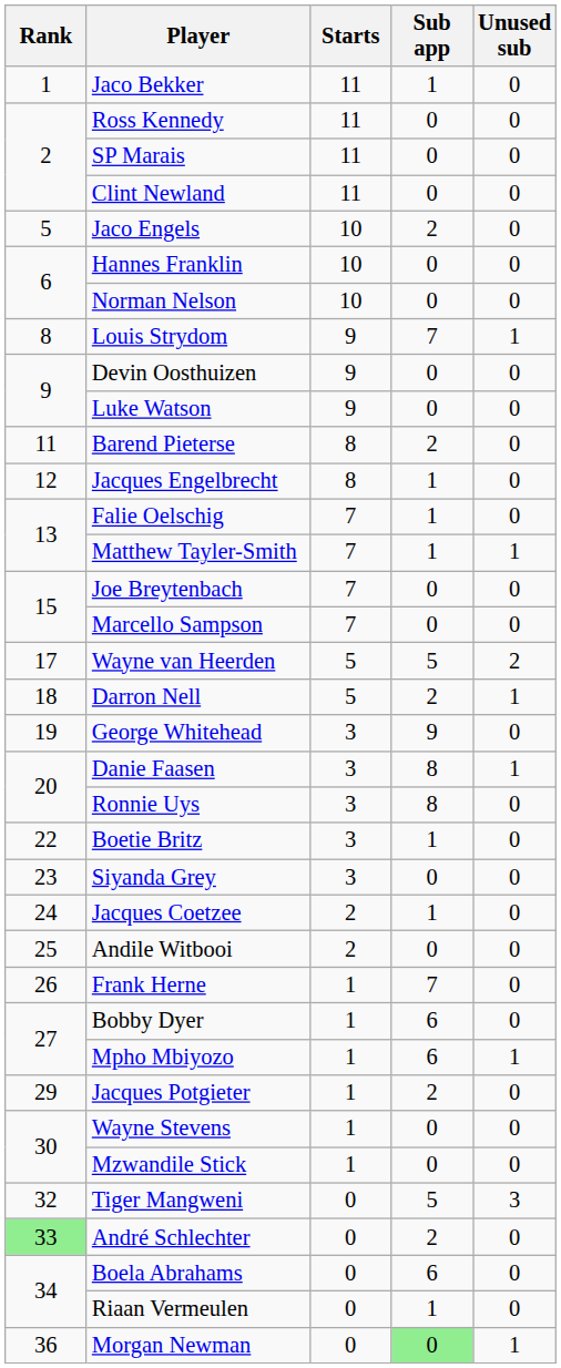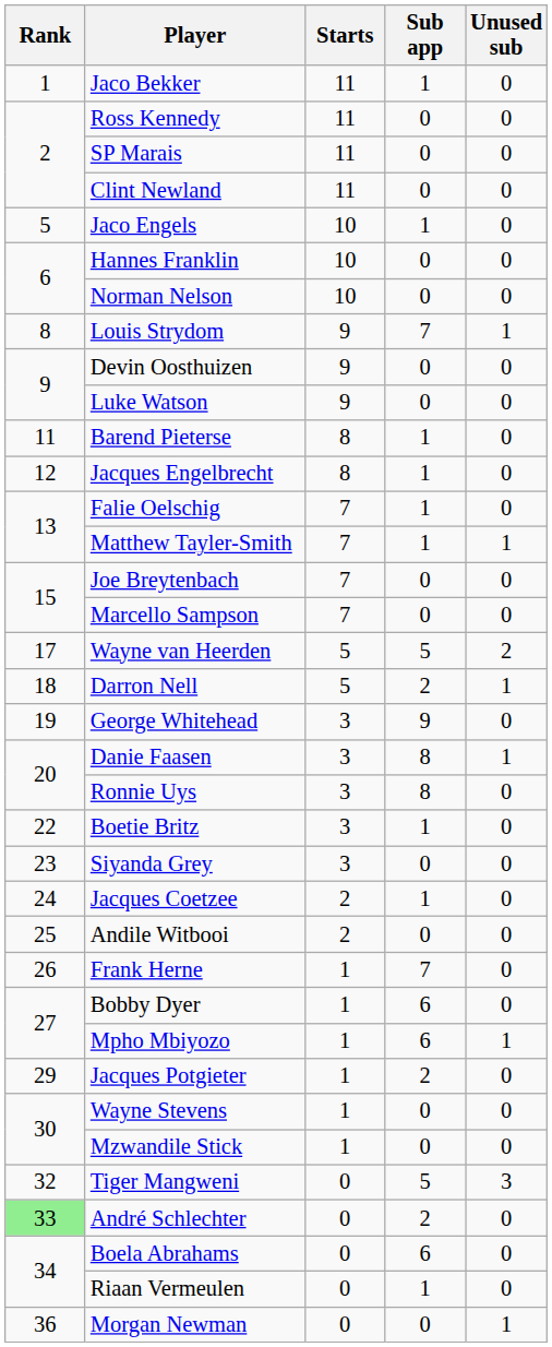Jaco Engels | Sub app: 2 -> 1
Barend Pieterse | Sub app: 2 -> 1
Morgan Newman | Sub app: lightgreen background -> no background
